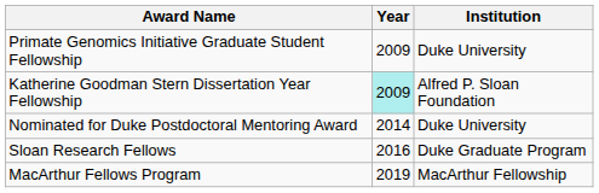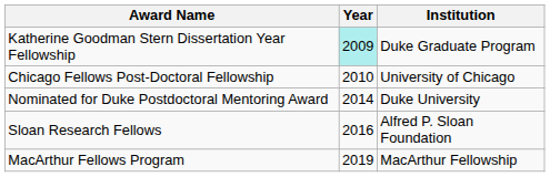- row: Primate Genomics Initiative Graduate Student Fellowship | 2009 | Duke University
Katherine Goodman Stern Dissertation Year Fellowship | Institution: Alfred P. Sloan Foundation -> Duke Graduate Program
+ row: Chicago Fellows Post-Doctoral Fellowship | 2010 | University of Chicago
Sloan Research Fellows | Institution: Duke Graduate Program -> Alfred P. Sloan Foundation
